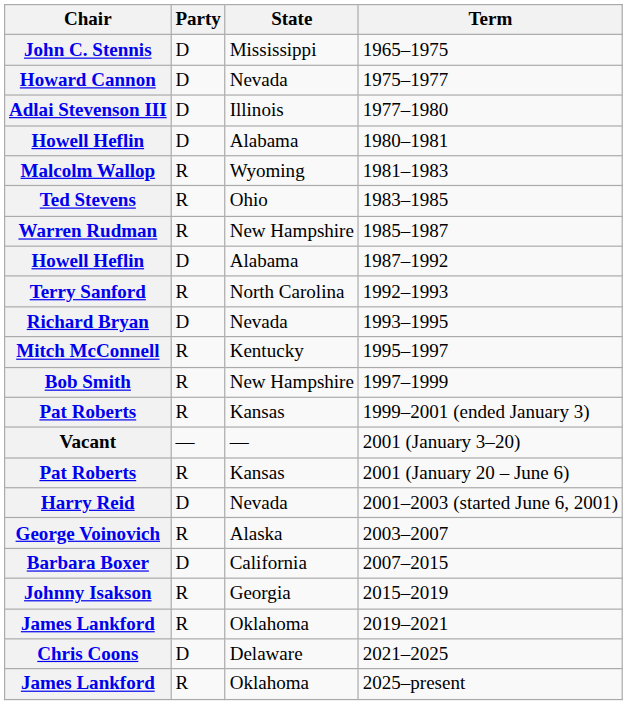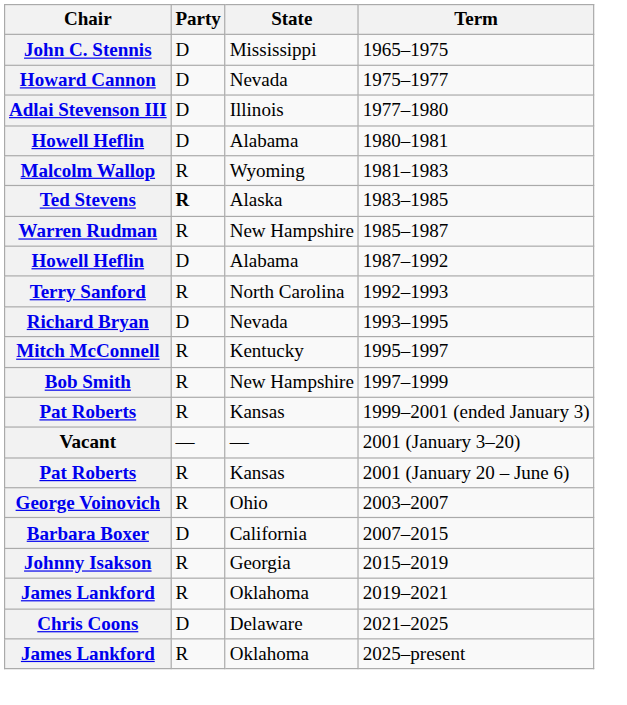1983–1985 | Party: normal -> bold
1983–1985 | State: Ohio -> Alaska
- row: Harry Reid | D | Nevada | 2001–2003 (started June 6, 2001)
2003–2007 | State: Alaska -> Ohio
